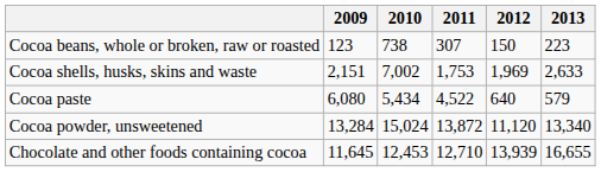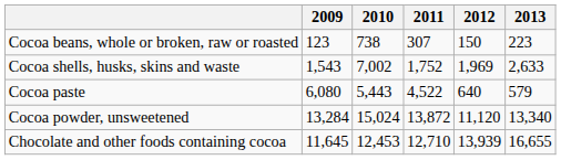Cocoa shells, husks, skins and waste | 2009: 2,151 -> 1,543
Cocoa shells, husks, skins and waste | 2011: 1,753 -> 1,752
Cocoa paste | 2010: 5,434 -> 5,443
